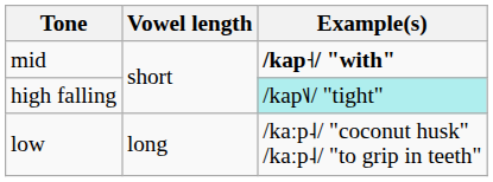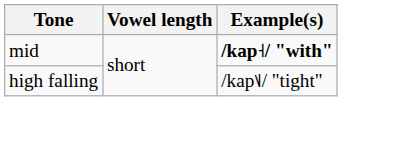high falling | Example(s): paleturquoise background -> no background
- row: low | long | /kaːp˨/ "coconut husk" /kaːp˨/ "to grip in teeth"
